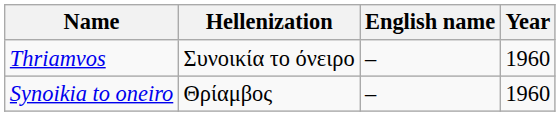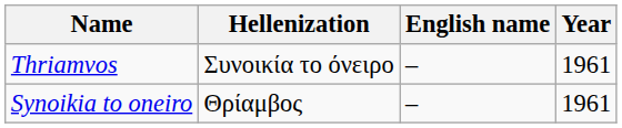Thriamvos | Year: 1960 -> 1961
Synoikia to oneiro | Year: 1960 -> 1961
